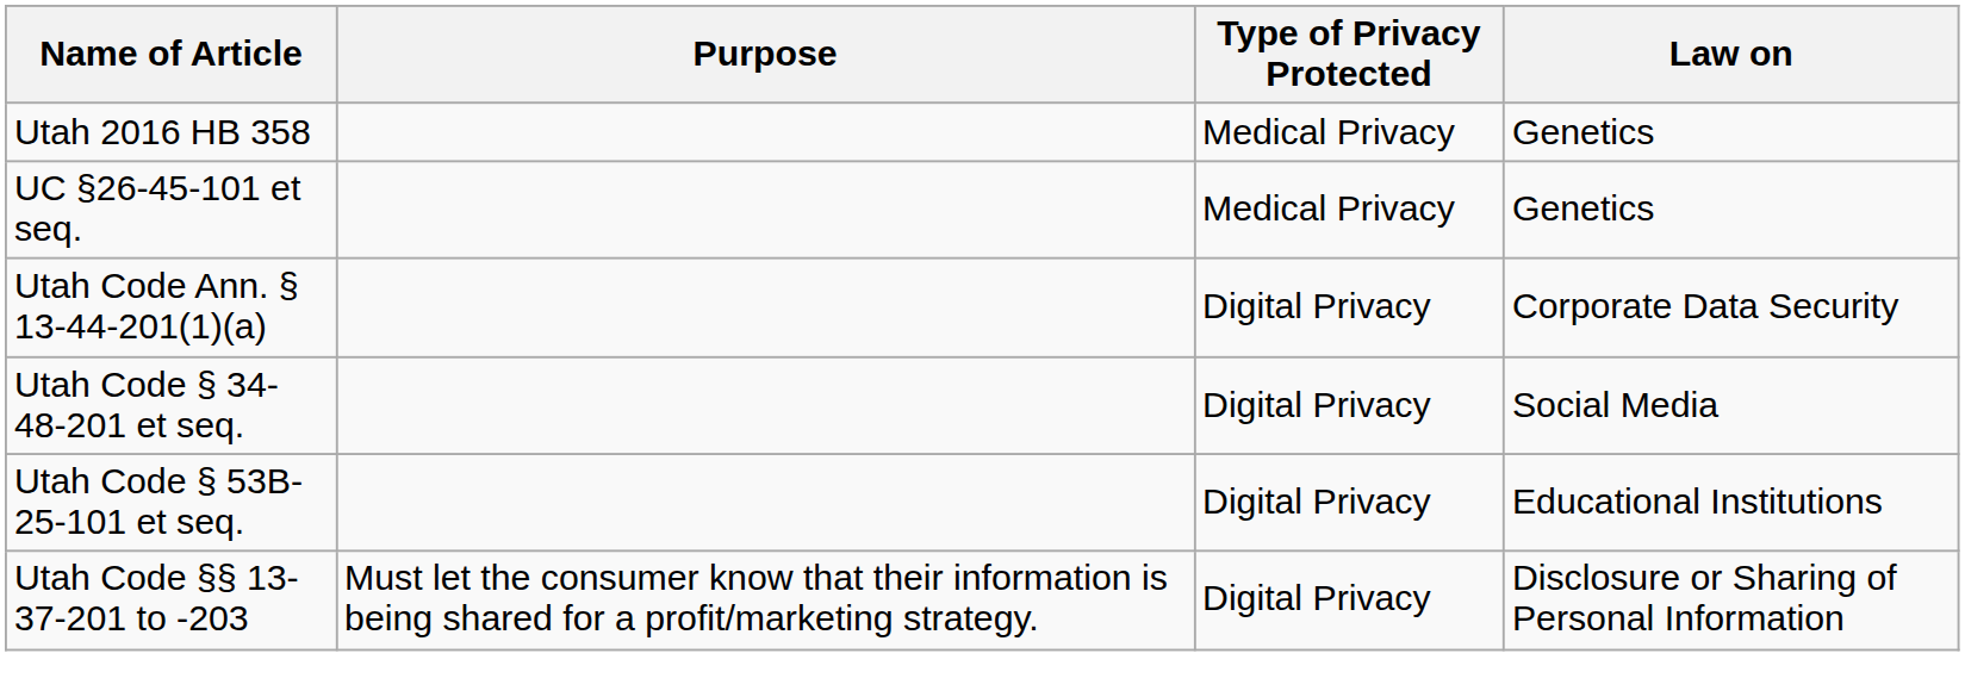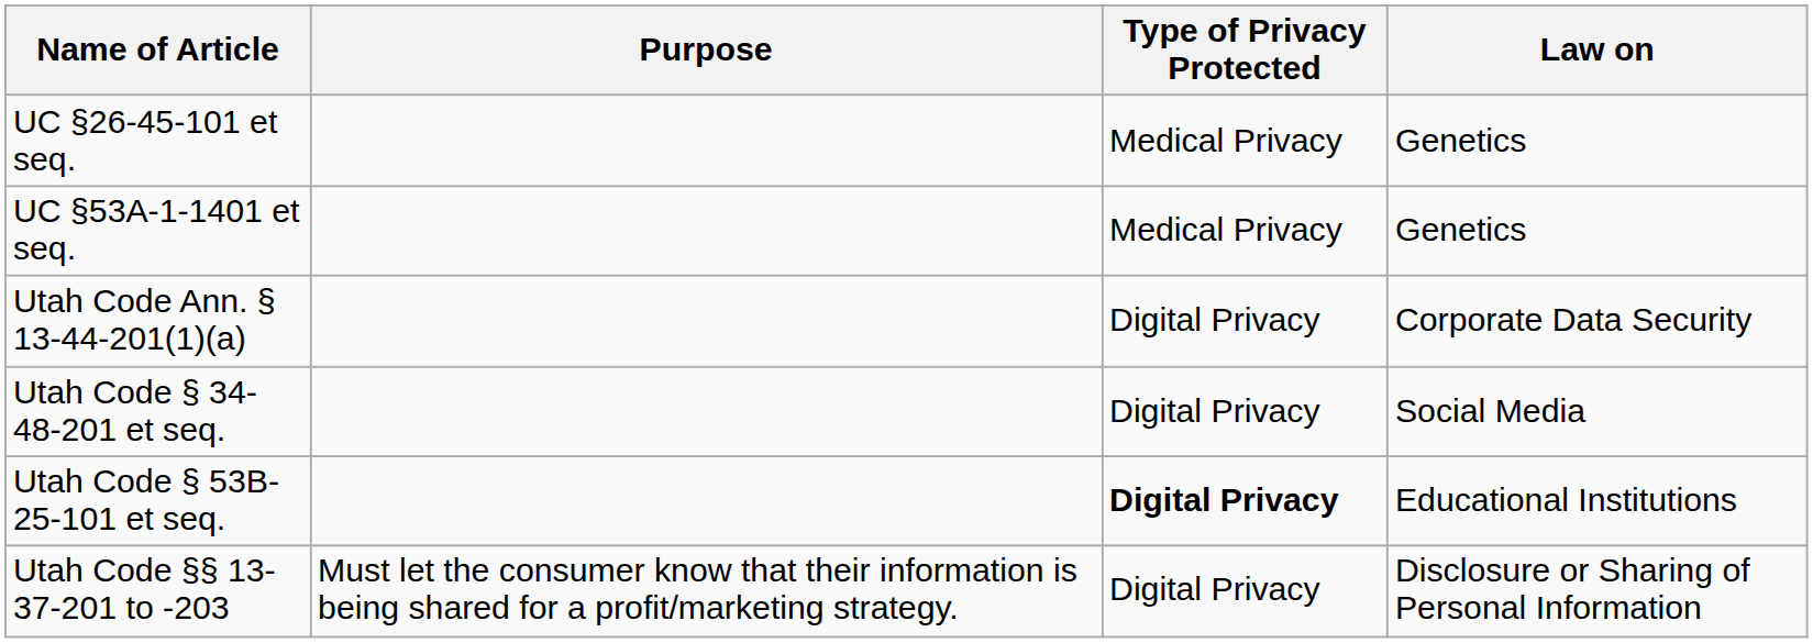- row: Utah 2016 HB 358 | Medical Privacy | Genetics
+ row: UC §53A-1-1401 et seq. | Medical Privacy | Genetics
Utah Code § 53B-25-101 et seq. | Type of Privacy Protected: normal -> bold
